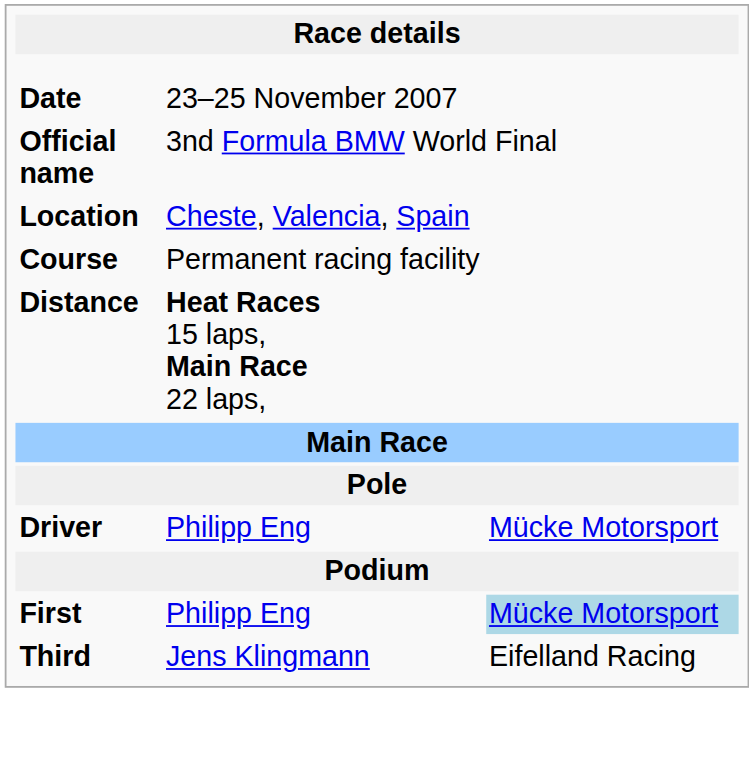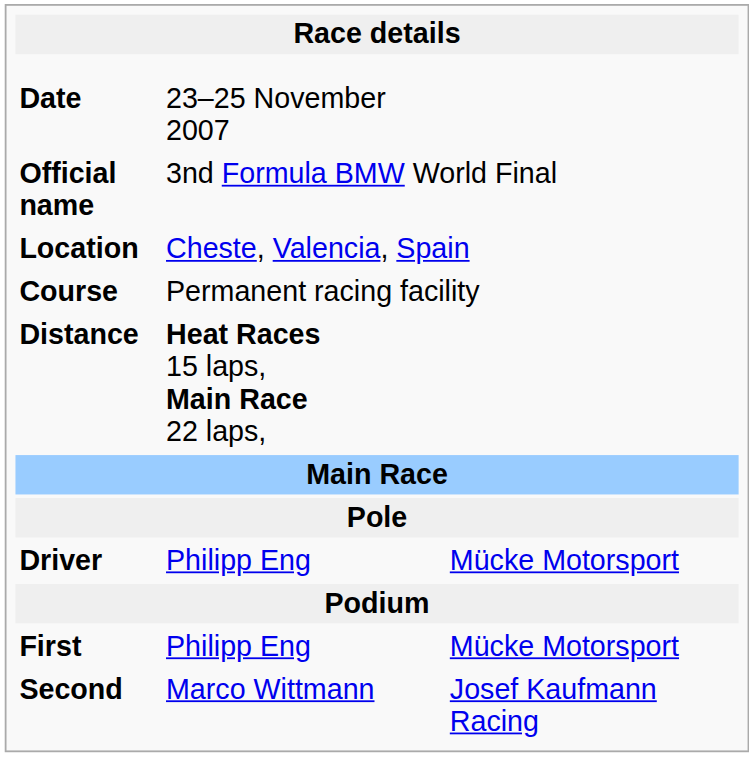First | column 3: lightblue background -> no background
+ row: Second | Marco Wittmann | Josef Kaufmann Racing
- row: Third | Jens Klingmann | Eifelland Racing
